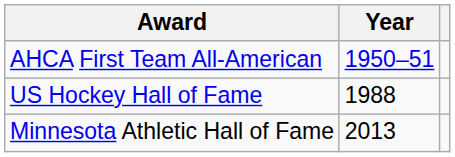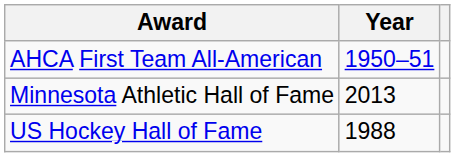rows swapped: US Hockey Hall of Fame <-> Minnesota Athletic Hall of Fame
